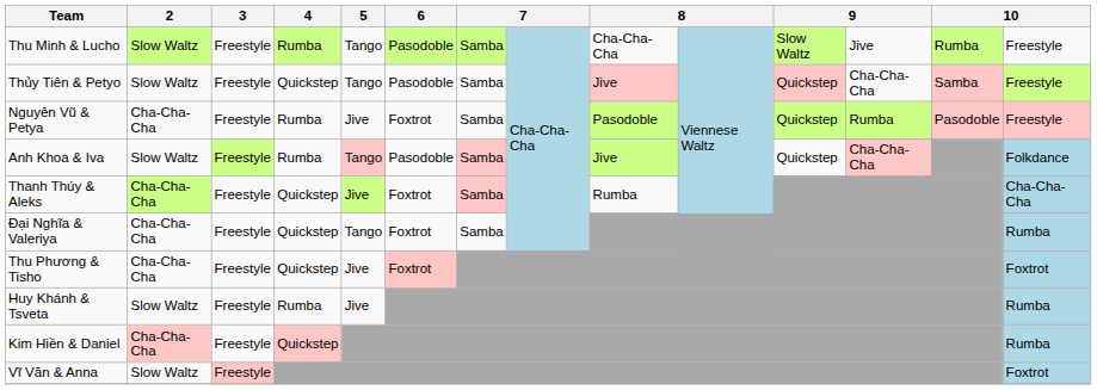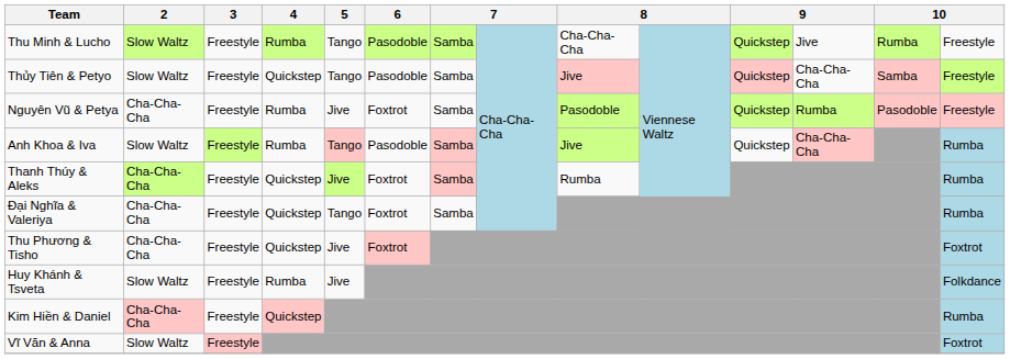Thu Minh & Lucho | column 11: Slow Waltz -> Quickstep
Anh Khoa & Iva | column 14: Folkdance -> Rumba
Thanh Thúy & Aleks | column 14: Cha-Cha-Cha -> Rumba
Huy Khánh & Tsveta | column 14: Rumba -> Folkdance
